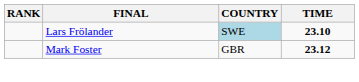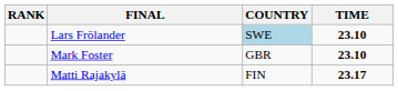Mark Foster | TIME: 23.12 -> 23.10
+ row: Matti Rajakylä | FIN | 23.17
